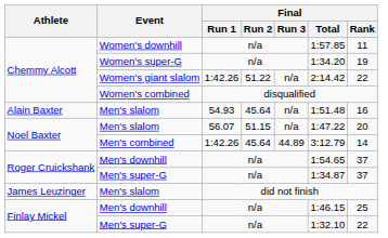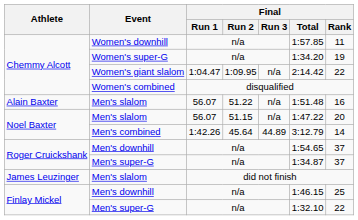Women's giant slalom | Final / Run 1: 1:42.26 -> 1:04.47
Women's giant slalom | Final / Run 2: 51.22 -> 1:09.95
Alain Baxter / Men's slalom | Final / Run 1: 54.93 -> 56.07
Alain Baxter / Men's slalom | Final / Run 2: 45.64 -> 51.22
